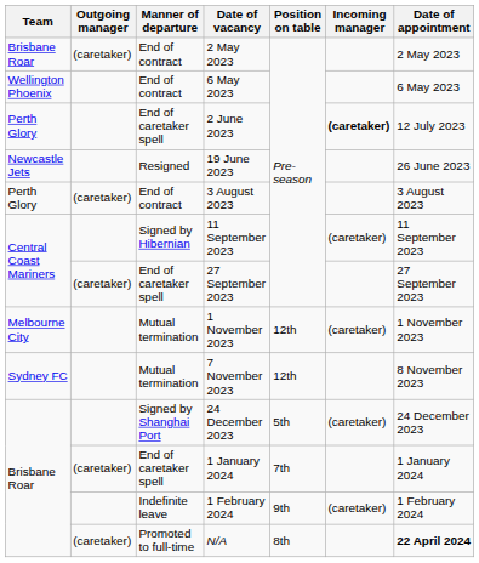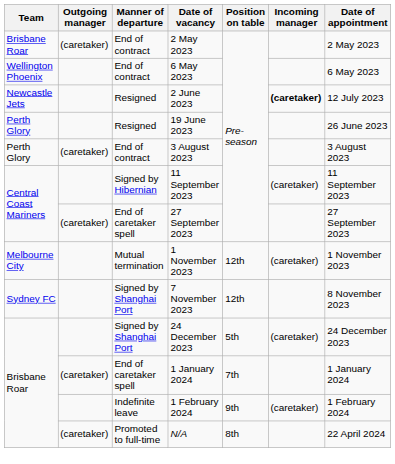2 June 2023 | Team: Perth Glory -> Newcastle Jets
2 June 2023 | Manner of departure: End of caretaker spell -> Resigned
19 June 2023 | Team: Newcastle Jets -> Perth Glory
7 November 2023 | Manner of departure: Mutual termination -> Signed by Shanghai Port
N/A | Date of appointment: bold -> normal
